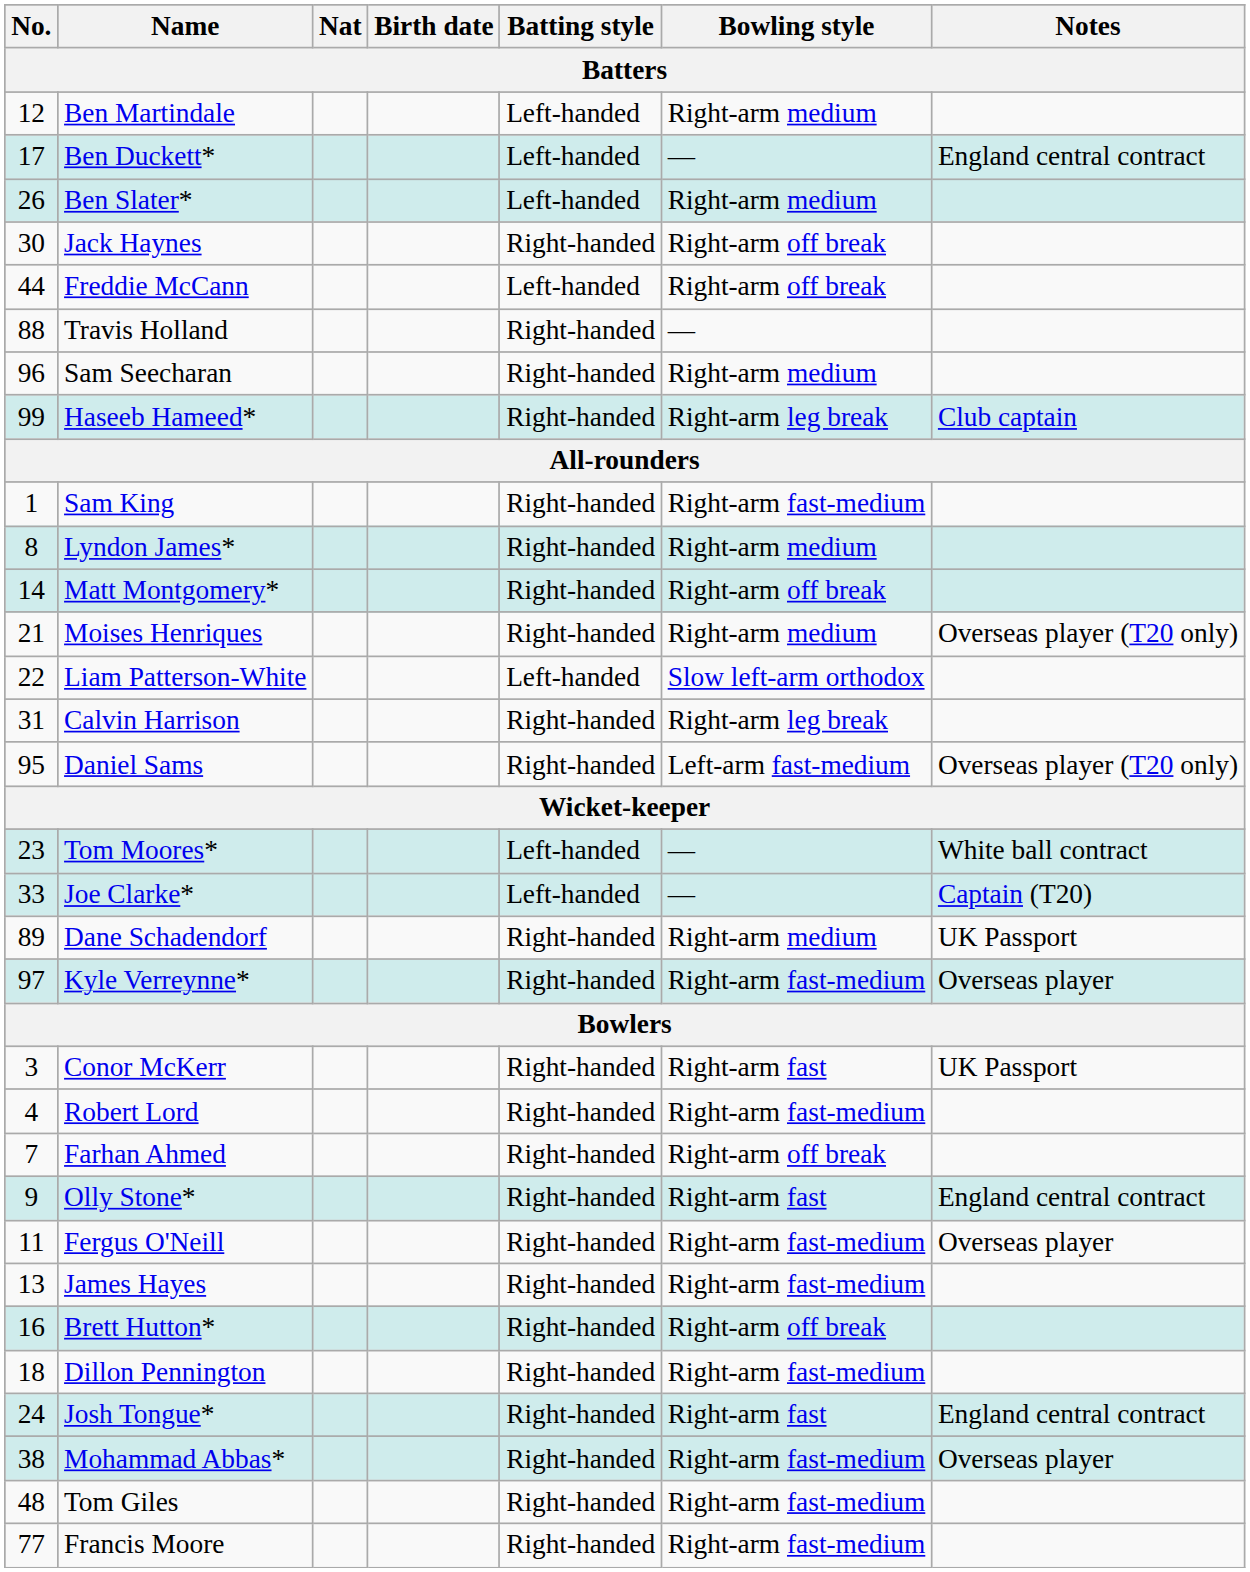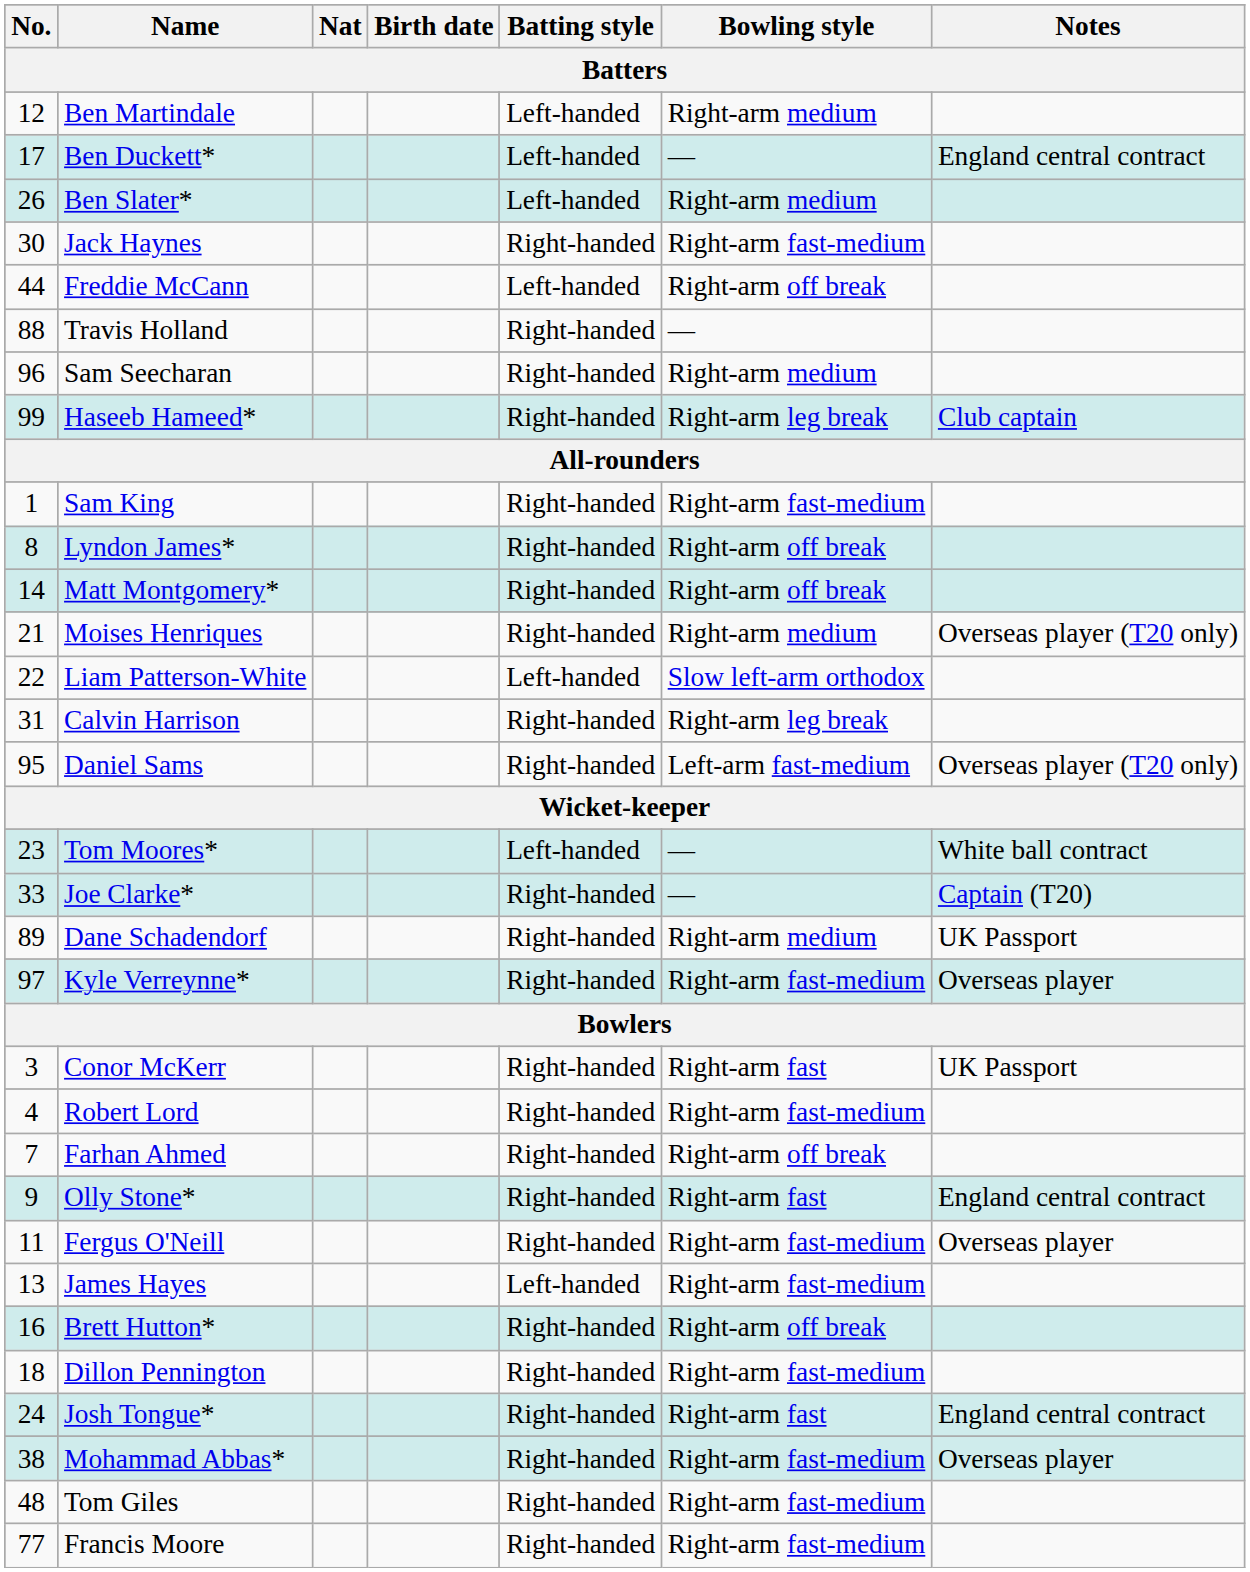Jack Haynes | Bowling style: Right-arm off break -> Right-arm fast-medium
Lyndon James* | Bowling style: Right-arm medium -> Right-arm off break
Joe Clarke* | Batting style: Left-handed -> Right-handed
James Hayes | Batting style: Right-handed -> Left-handed
